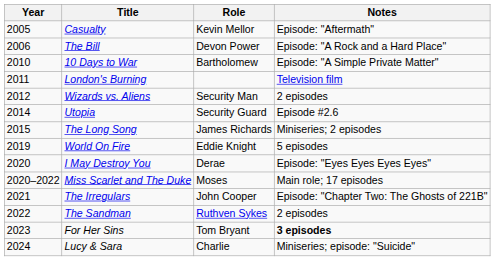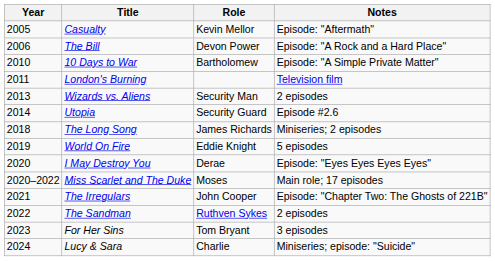Wizards vs. Aliens | Year: 2012 -> 2013
The Long Song | Year: 2015 -> 2018
For Her Sins | Notes: bold -> normal
